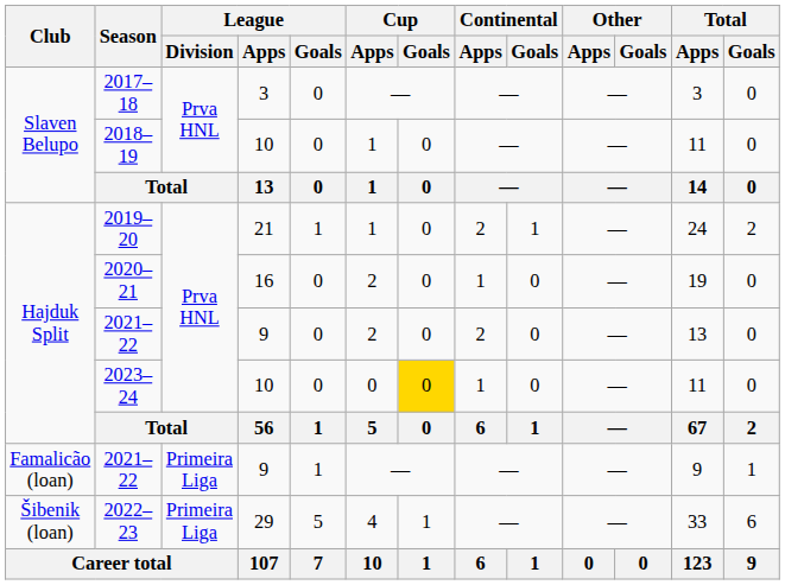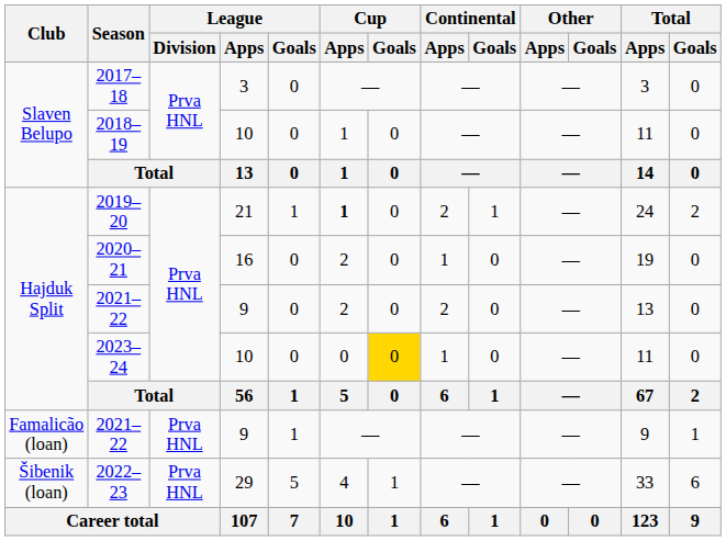2019–20 | Cup / Apps: normal -> bold
Famalicão (loan) / 2021–22 | League / Division: Primeira Liga -> Prva HNL
2022–23 | League / Division: Primeira Liga -> Prva HNL
